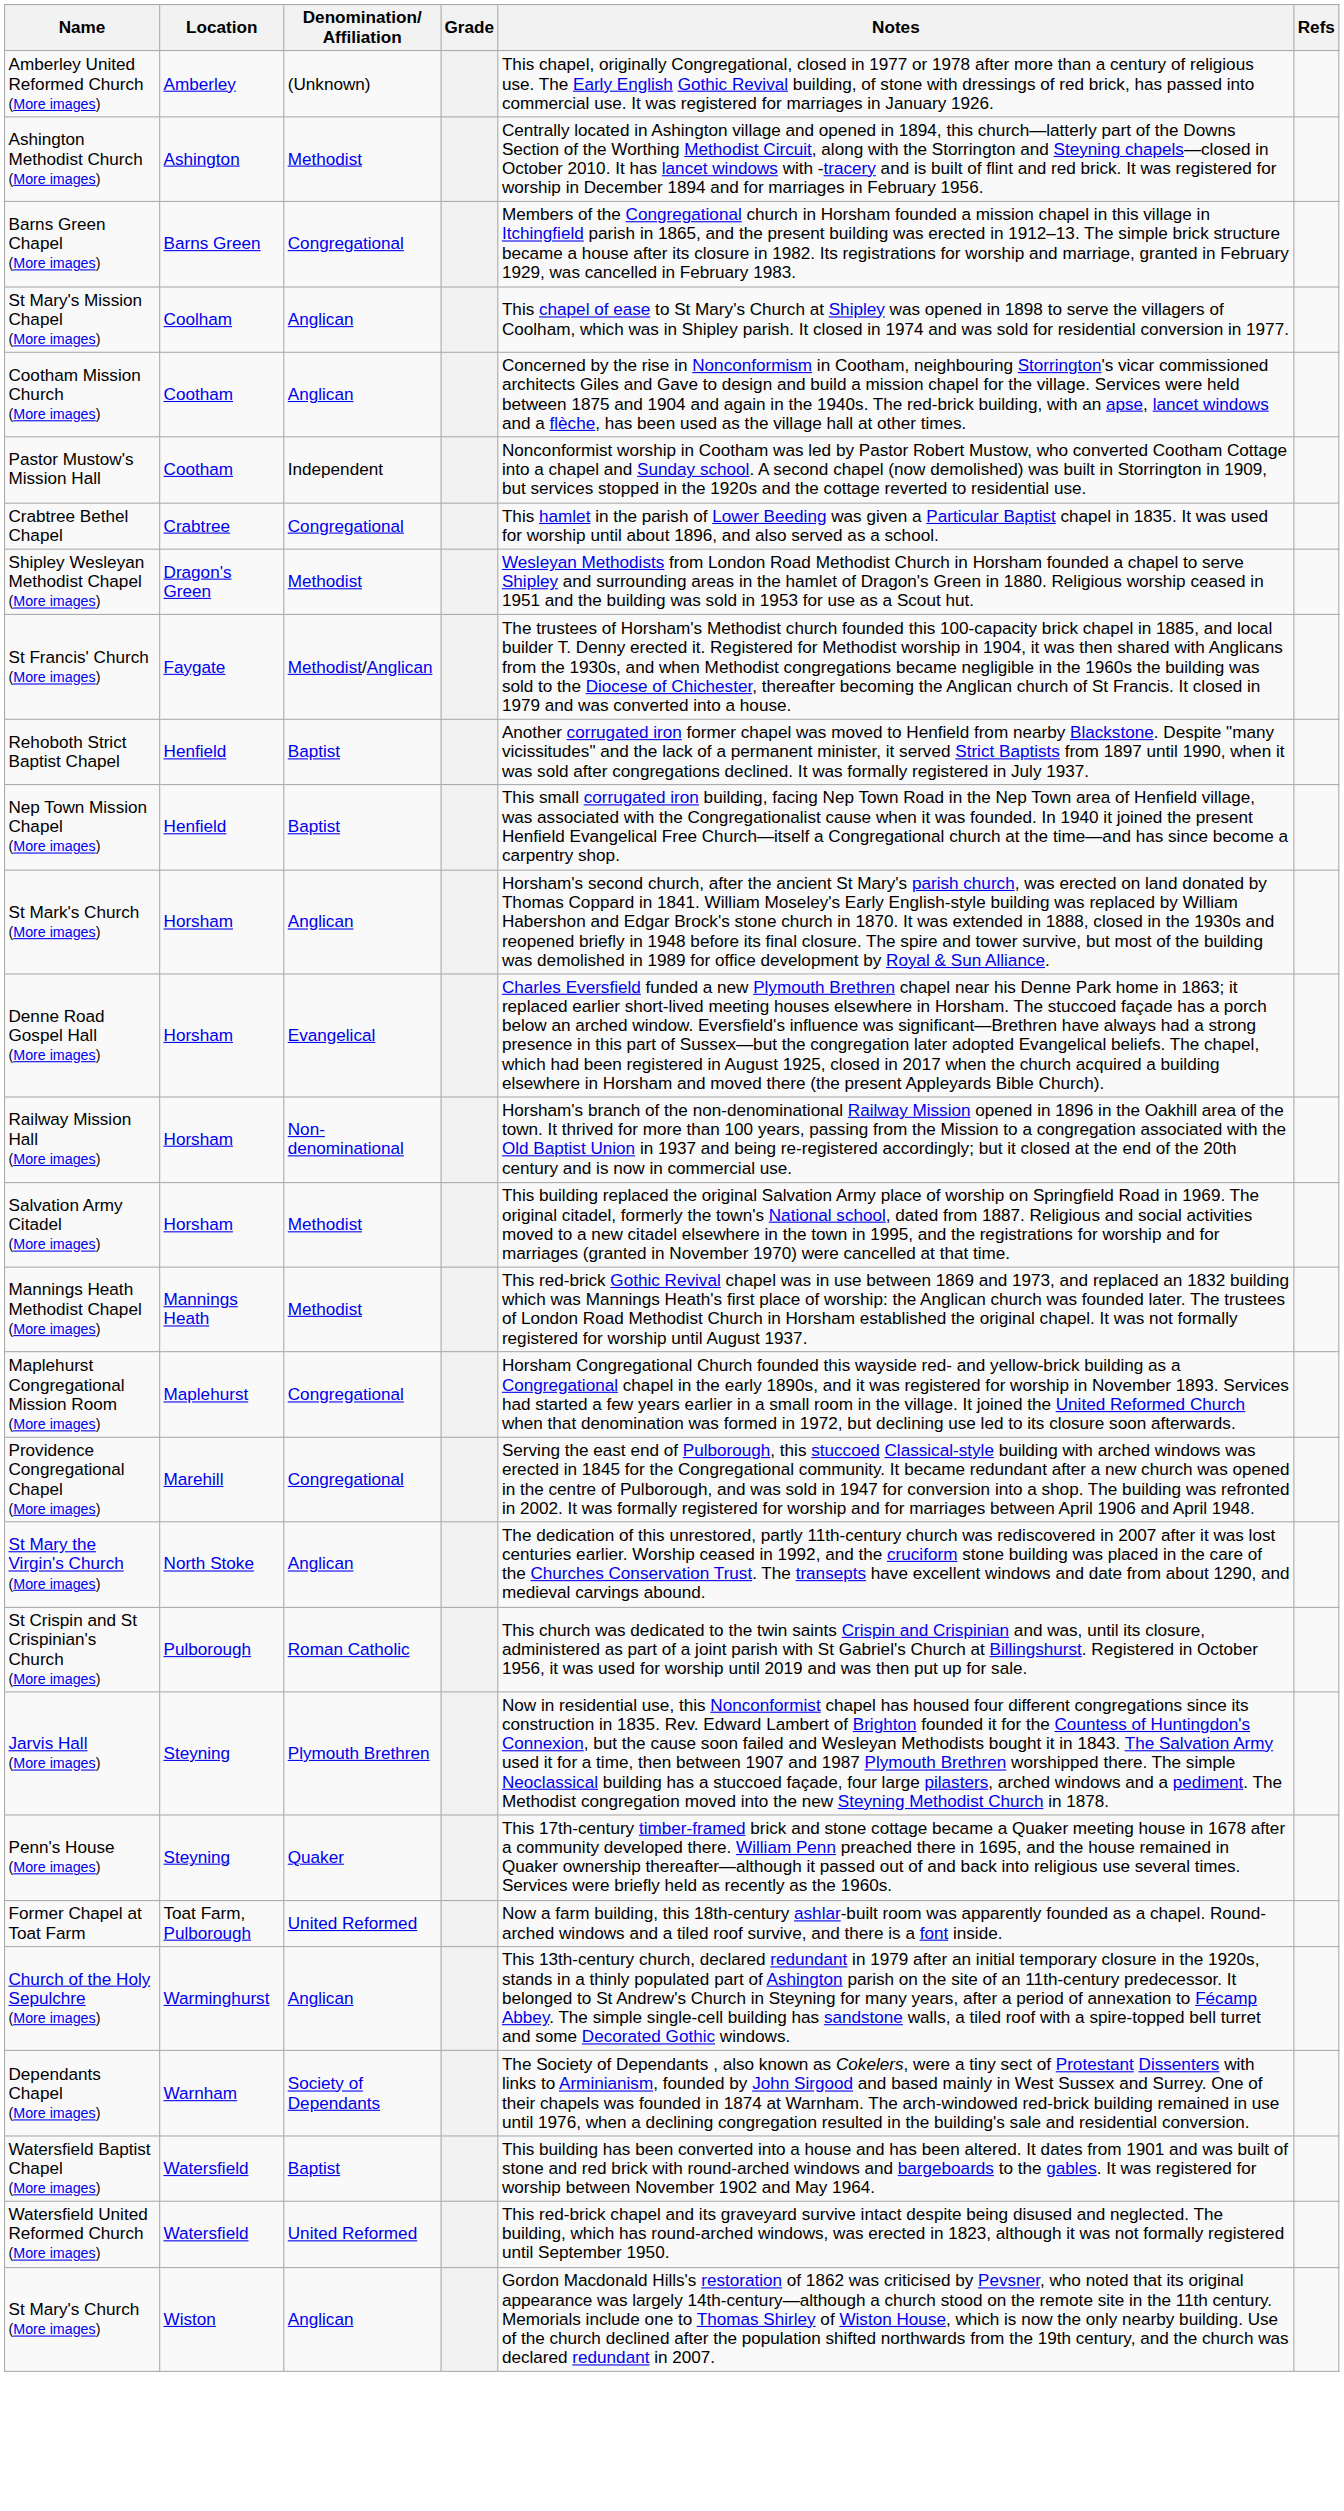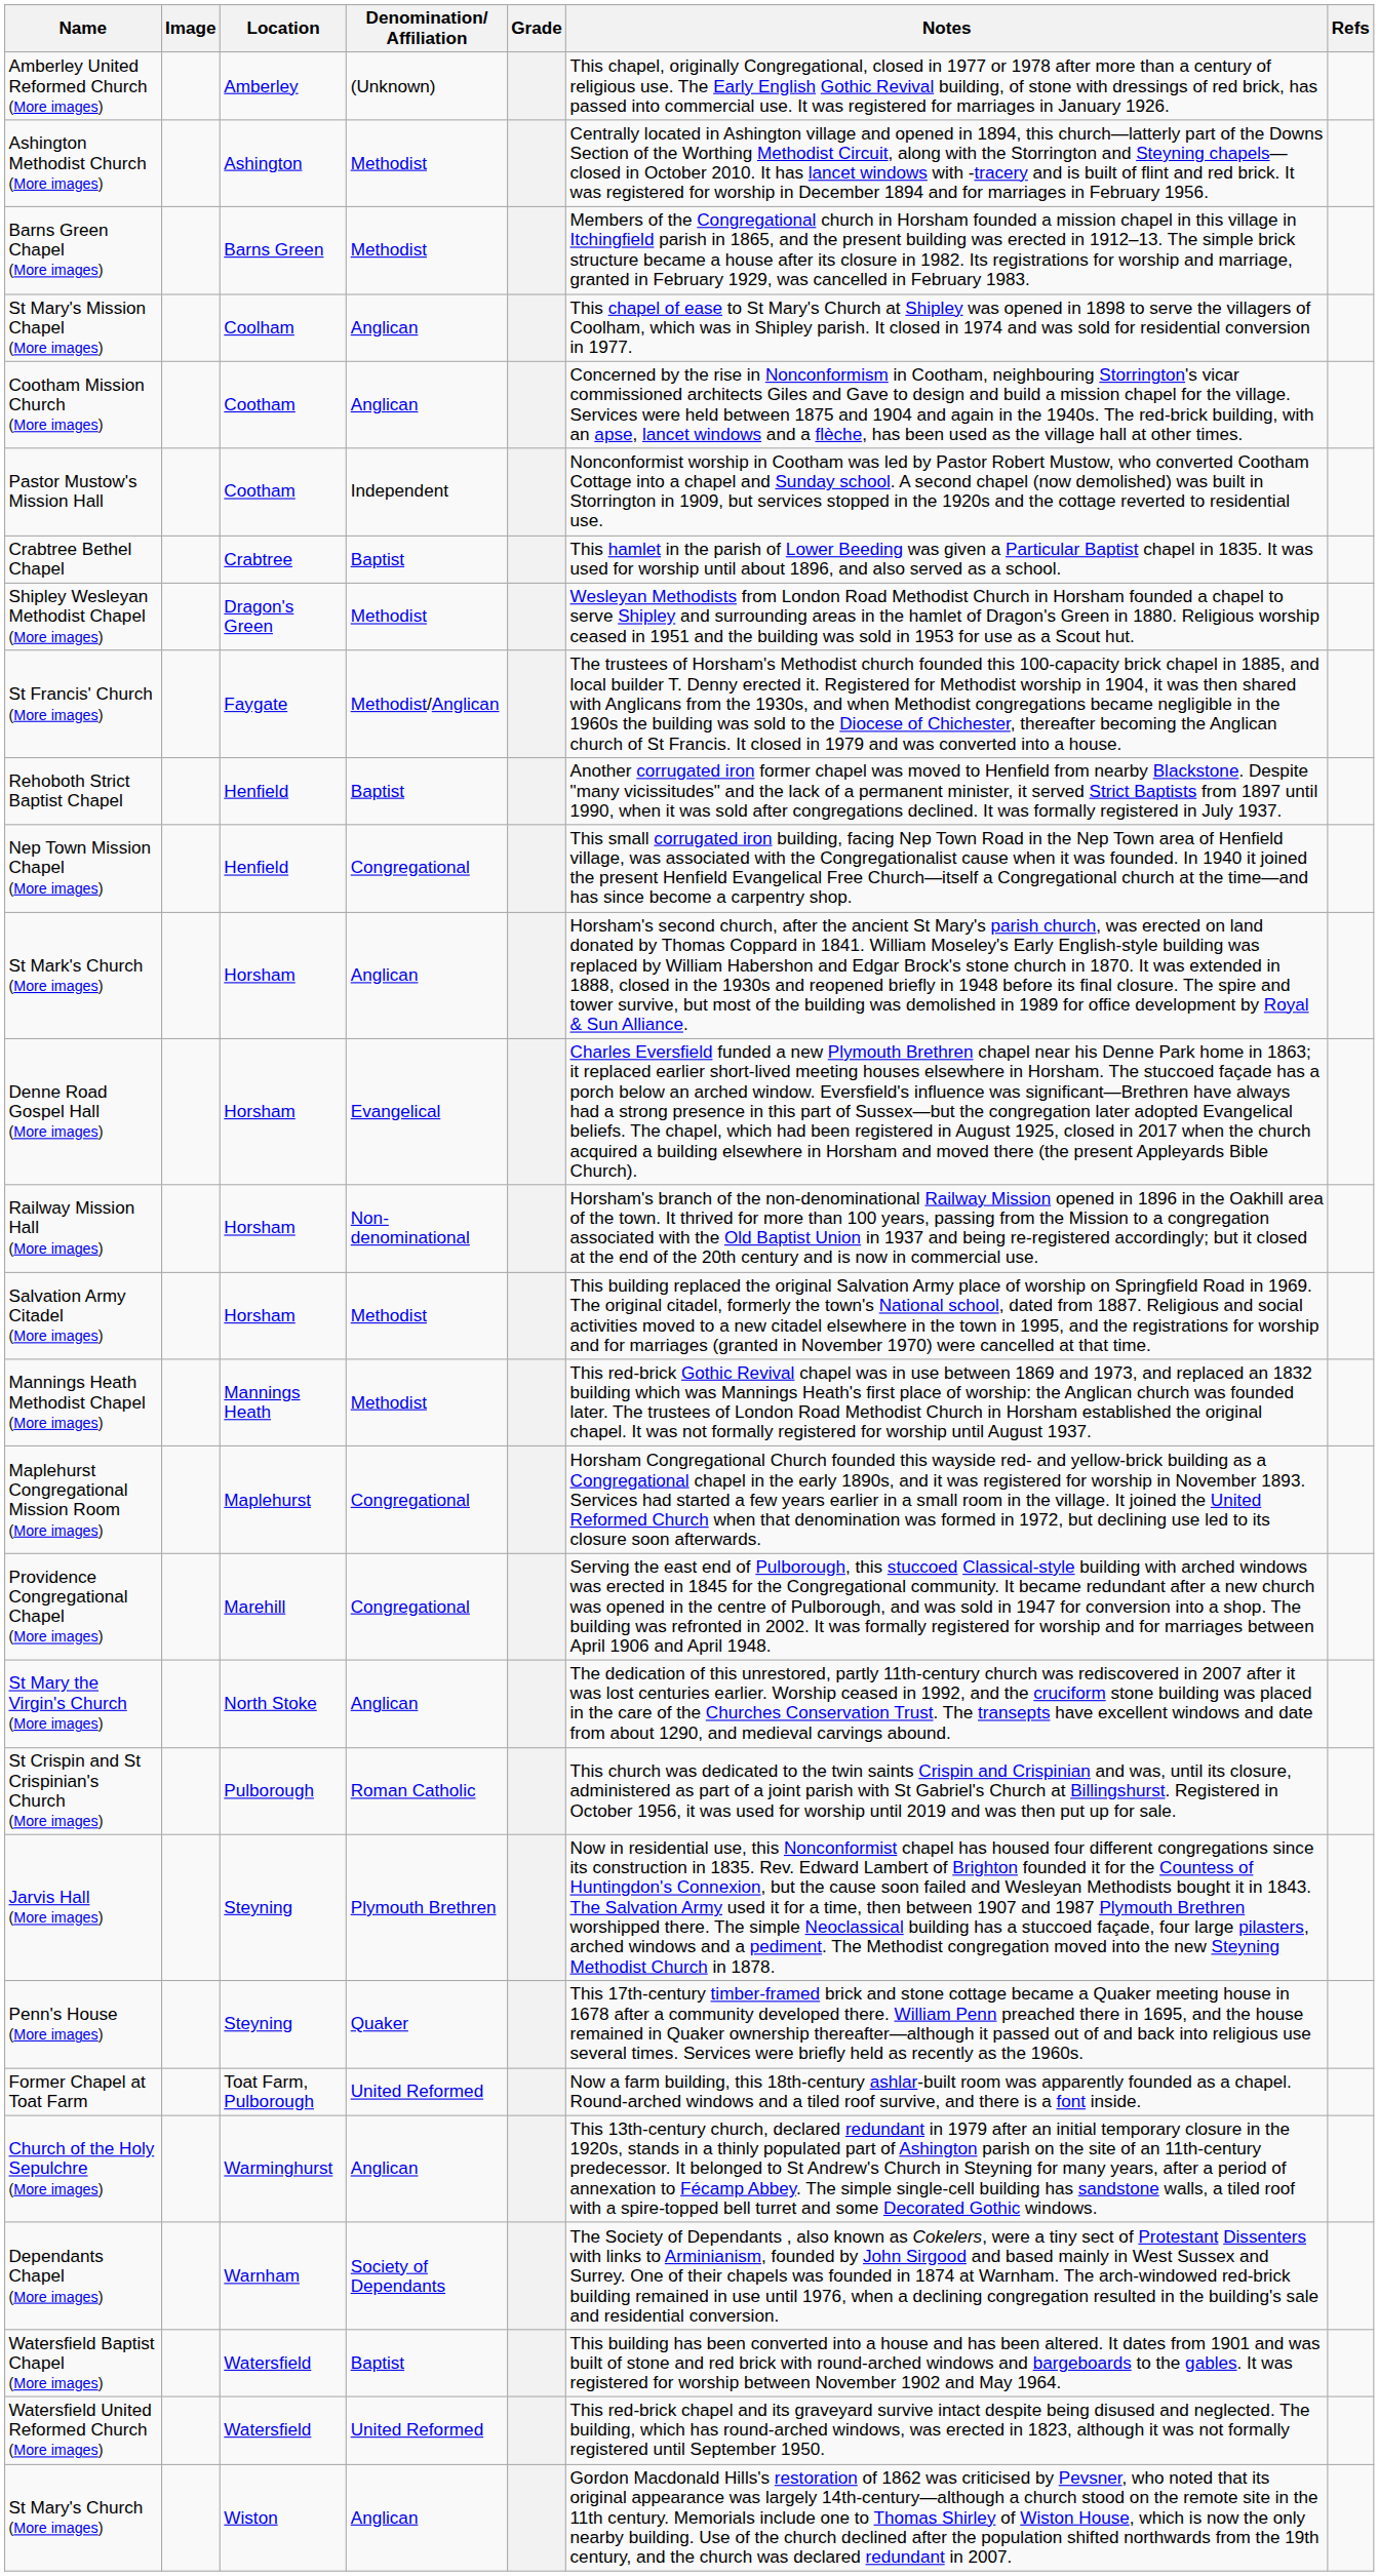+ column: Image
Barns Green Chapel (More images) | Denomination/ Affiliation: Congregational -> Methodist
Crabtree Bethel Chapel | Denomination/ Affiliation: Congregational -> Baptist
Nep Town Mission Chapel (More images) | Denomination/ Affiliation: Baptist -> Congregational
